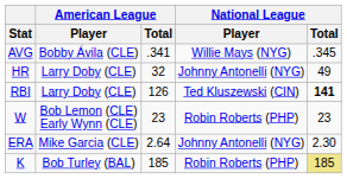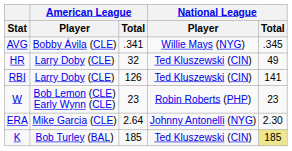HR | National League / Player: Johnny Antonelli (NYG) -> Ted Kluszewski (CIN)
RBI | National League / Total: bold -> normal
K | National League / Player: Robin Roberts (PHP) -> Ted Kluszewski (CIN)
